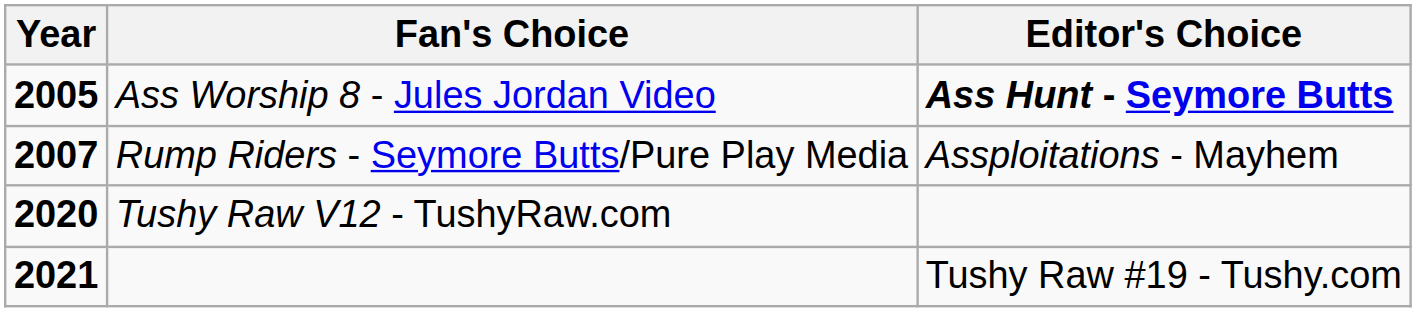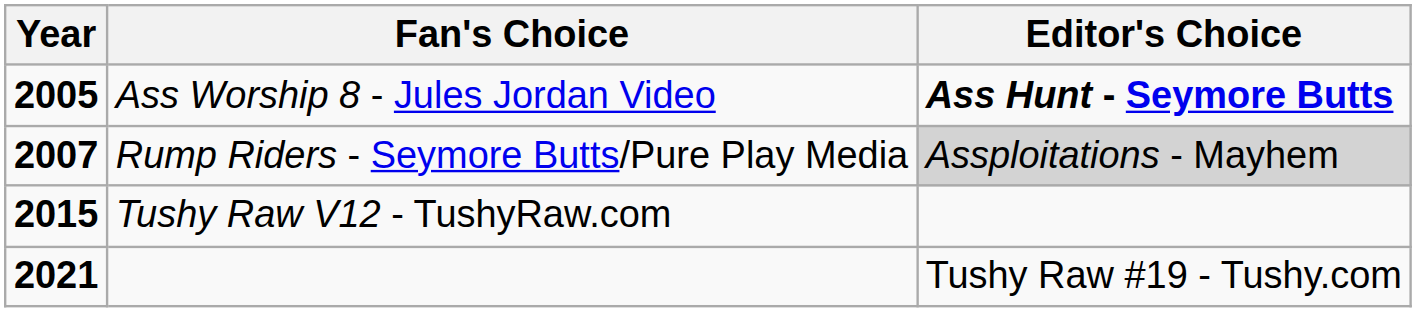Rump Riders - Seymore Butts/Pure Play Media | Editor's Choice: no background -> lightgrey background
Tushy Raw V12 - TushyRaw.com | Year: 2020 -> 2015
